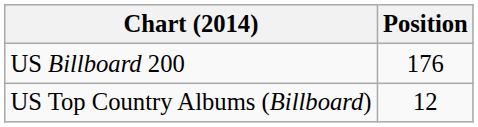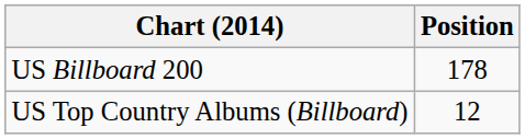US Billboard 200 | Position: 176 -> 178
